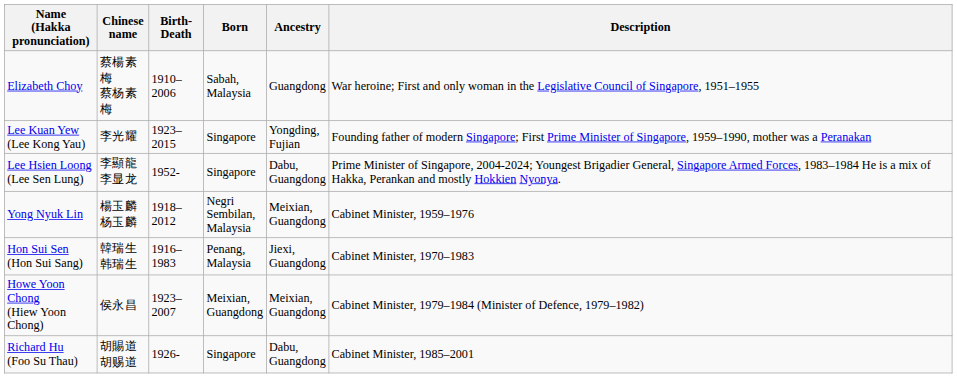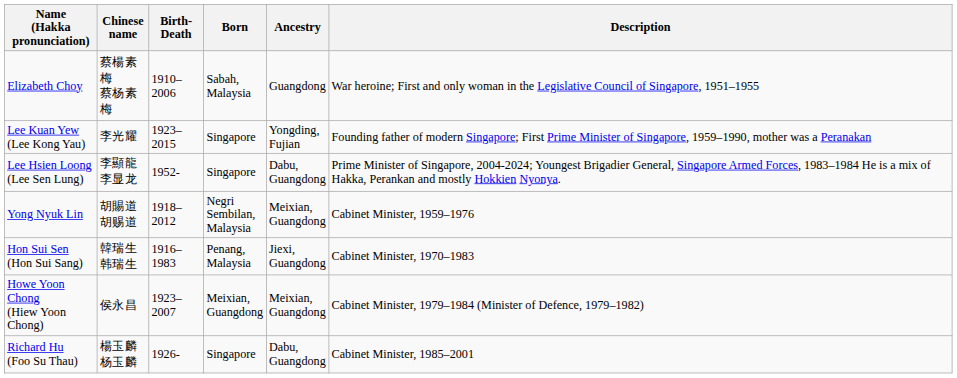Yong Nyuk Lin | Chinese name: 楊玉麟 杨玉麟 -> 胡賜道 胡赐道
Richard Hu (Foo Su Thau) | Chinese name: 胡賜道 胡赐道 -> 楊玉麟 杨玉麟
